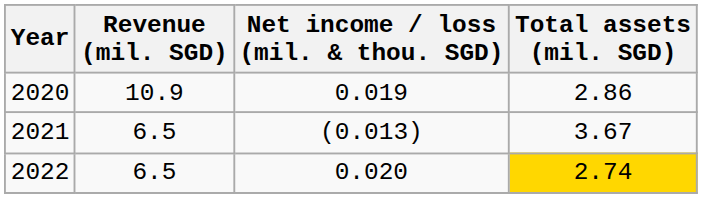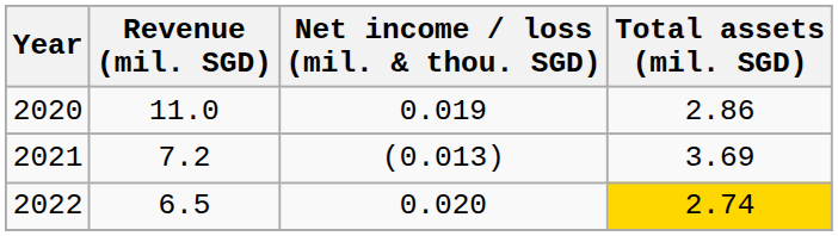2020 | Revenue (mil. SGD): 10.9 -> 11.0
2021 | Revenue (mil. SGD): 6.5 -> 7.2
2021 | Total assets (mil. SGD): 3.67 -> 3.69
